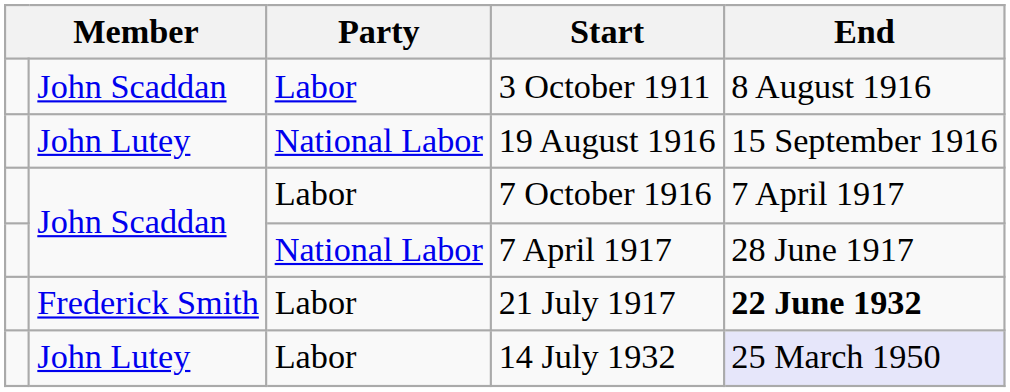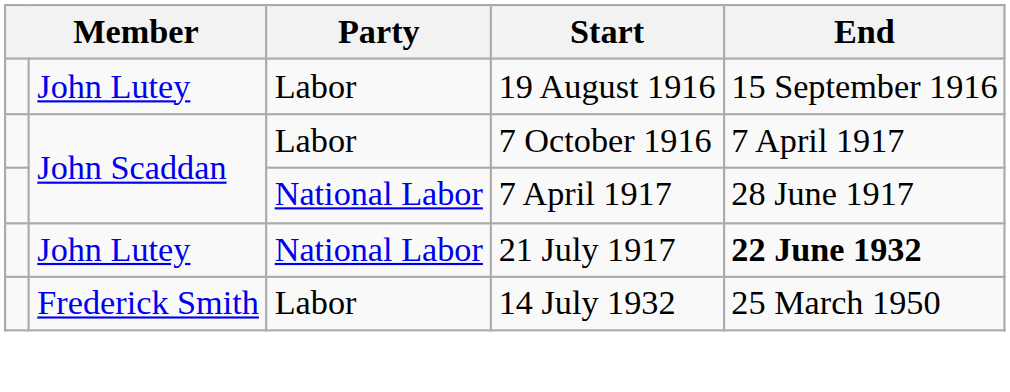- row: John Scaddan | Labor | 3 October 1911 | 8 August 1916
19 August 1916 | Party: National Labor -> Labor
21 July 1917 | column 2: Frederick Smith -> John Lutey
21 July 1917 | Party: Labor -> National Labor
14 July 1932 | column 2: John Lutey -> Frederick Smith
14 July 1932 | End: lavender background -> no background
